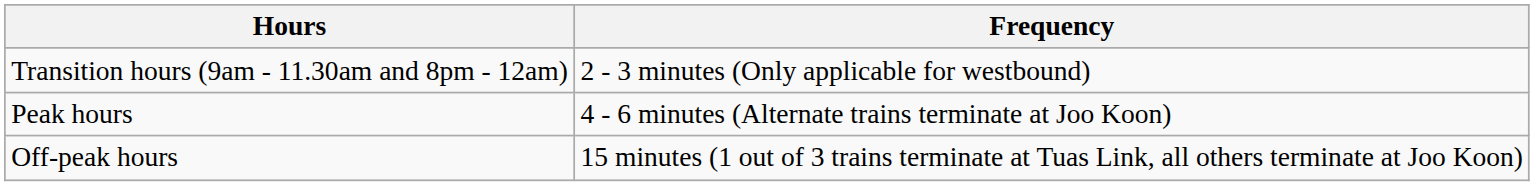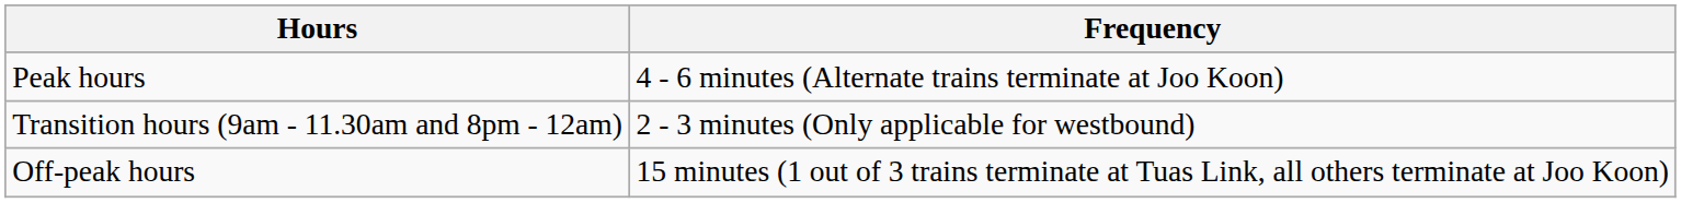rows swapped: Peak hours <-> Transition hours (9am - 11.30am and 8pm - 12am)
